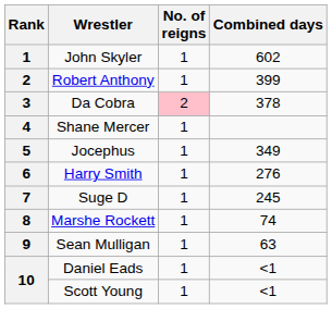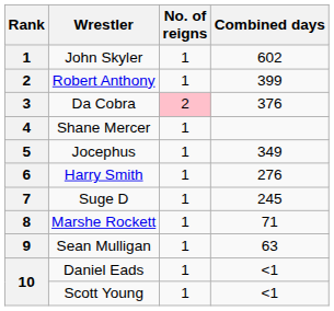Da Cobra | Combined days: 378 -> 376
Marshe Rockett | Combined days: 74 -> 71
